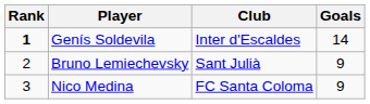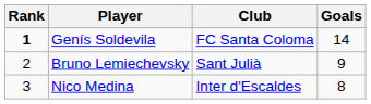Genís Soldevila | Club: Inter d'Escaldes -> FC Santa Coloma
Nico Medina | Club: FC Santa Coloma -> Inter d'Escaldes
Nico Medina | Goals: 9 -> 8
